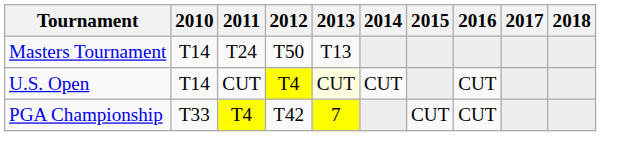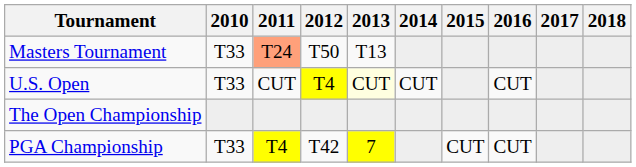Masters Tournament | 2010: T14 -> T33
Masters Tournament | 2011: no background -> lightsalmon background
U.S. Open | 2010: T14 -> T33
+ row: The Open Championship
